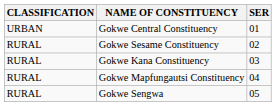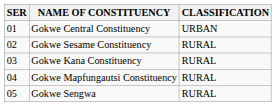columns swapped: SER <-> CLASSIFICATION
